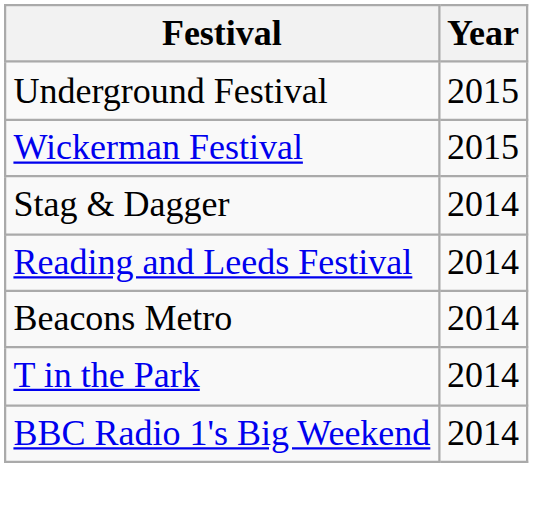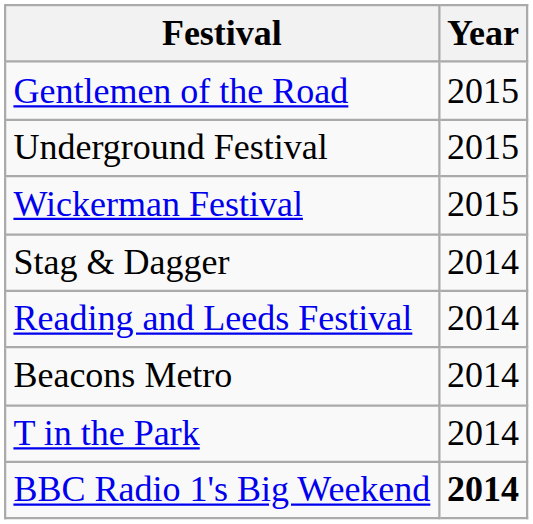+ row: Gentlemen of the Road | 2015
BBC Radio 1's Big Weekend | Year: normal -> bold
